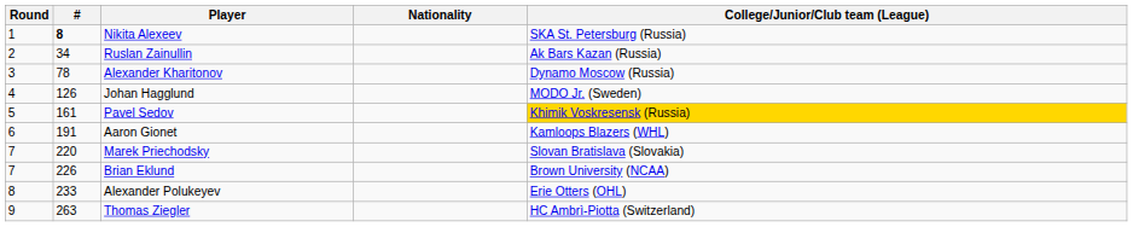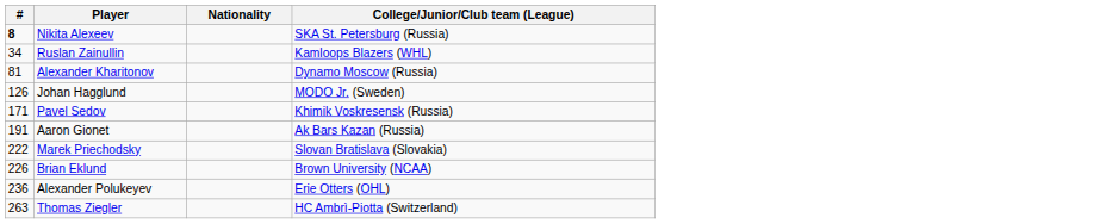- column: Round | 1 | 2 | 3 | 4 | 5 | 6 | 7 | 7 | 8 | 9
Ruslan Zainullin | College/Junior/Club team (League): Ak Bars Kazan (Russia) -> Kamloops Blazers (WHL)
Alexander Kharitonov | #: 78 -> 81
Pavel Sedov | #: 161 -> 171
Pavel Sedov | College/Junior/Club team (League): gold background -> no background
Aaron Gionet | College/Junior/Club team (League): Kamloops Blazers (WHL) -> Ak Bars Kazan (Russia)
Marek Priechodsky | #: 220 -> 222
Alexander Polukeyev | #: 233 -> 236
